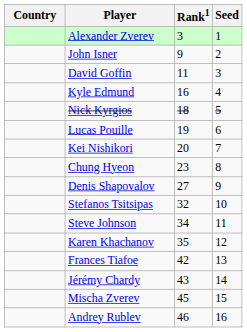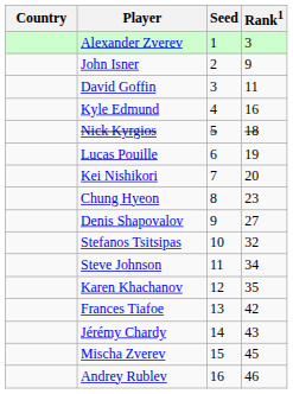columns swapped: Rank1 <-> Seed
